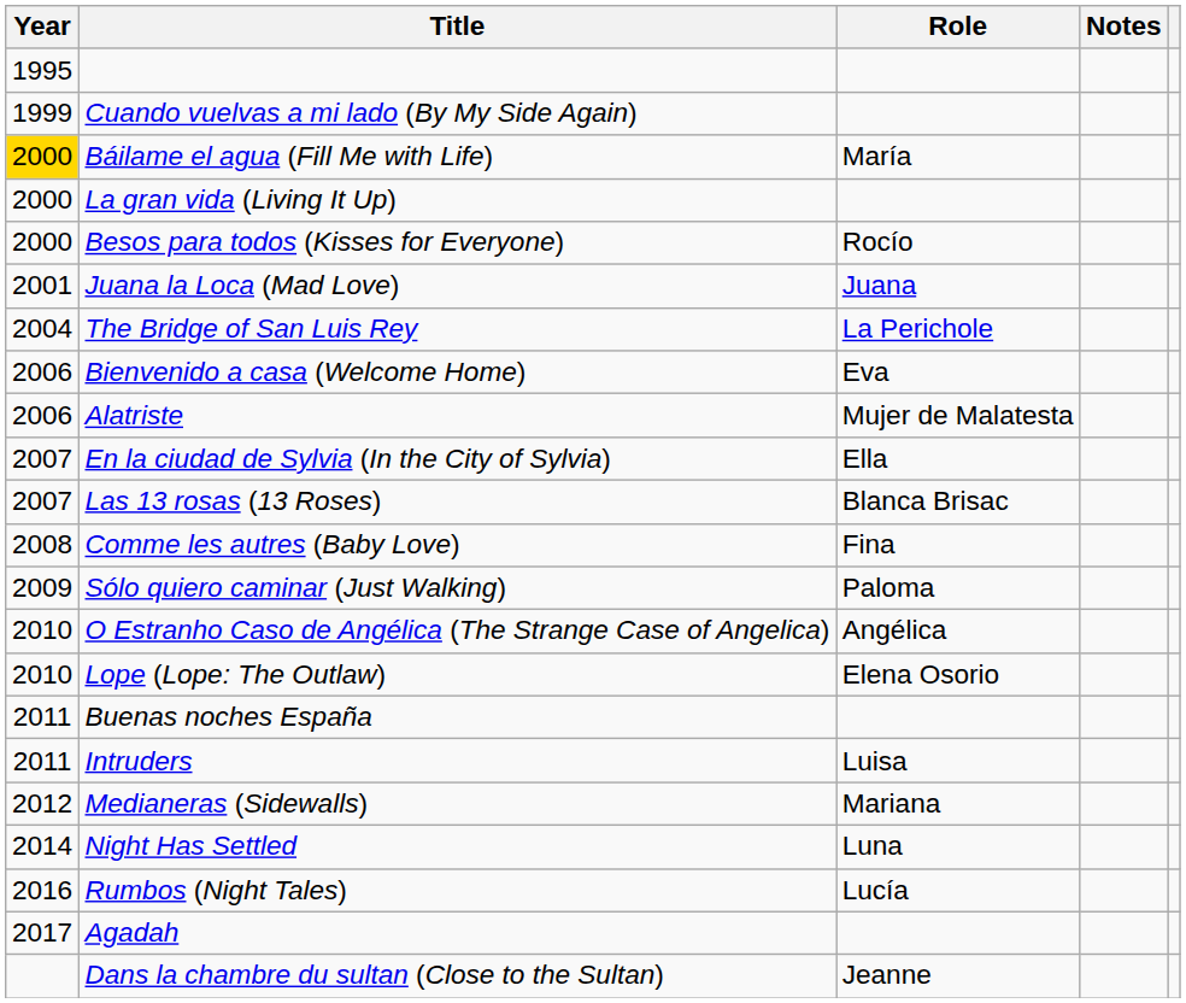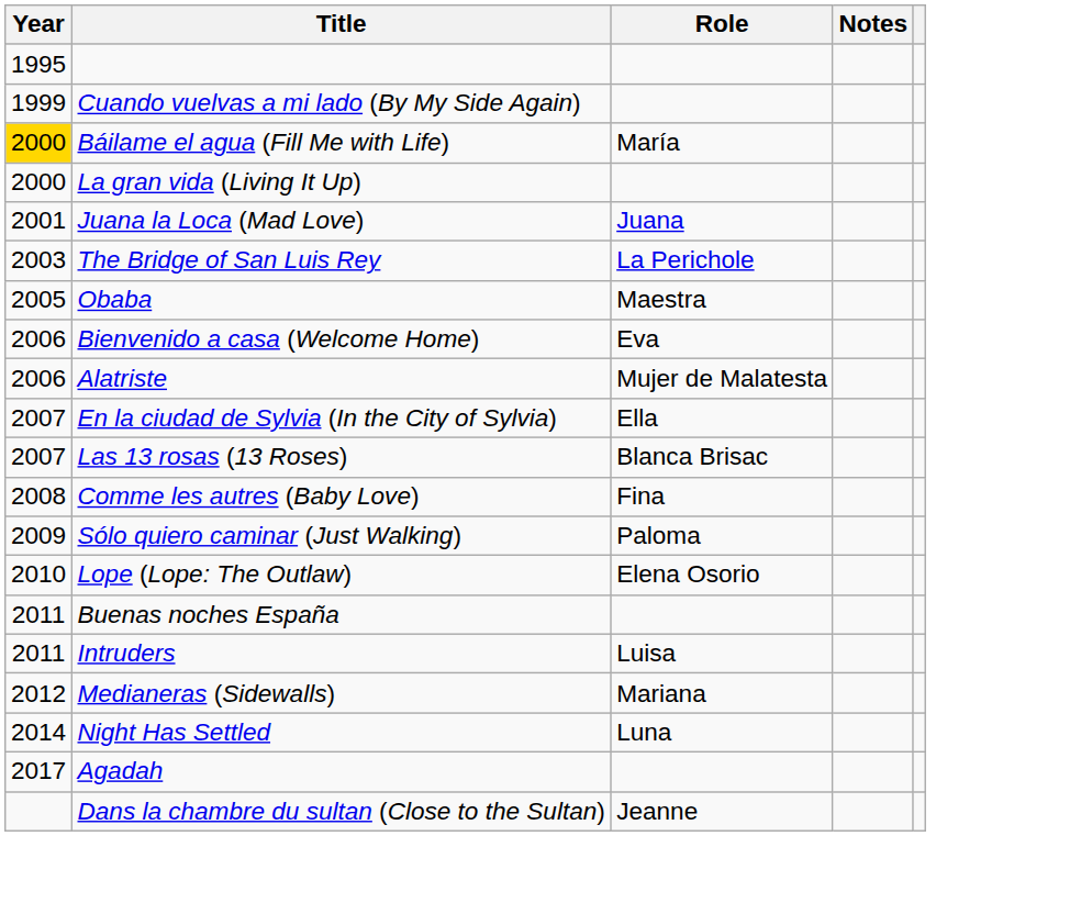- row: 2000 | Besos para todos (Kisses for Everyone) | Rocío
The Bridge of San Luis Rey | Year: 2004 -> 2003
+ row: 2005 | Obaba | Maestra
- row: 2010 | O Estranho Caso de Angélica (The Strange Case of Angelica) | Angélica
- row: 2016 | Rumbos (Night Tales) | Lucía
